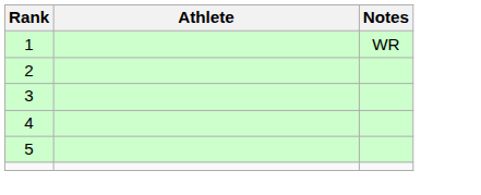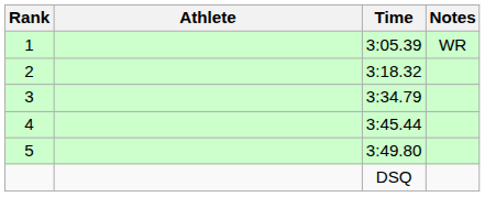+ column: Time | 3:05.39 | 3:18.32 | 3:34.79 | 3:45.44 | 3:49.80 | DSQ
